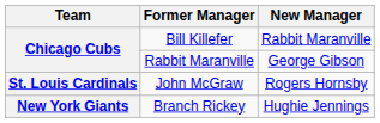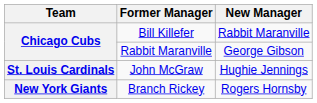John McGraw | New Manager: Rogers Hornsby -> Hughie Jennings
Branch Rickey | New Manager: Hughie Jennings -> Rogers Hornsby
